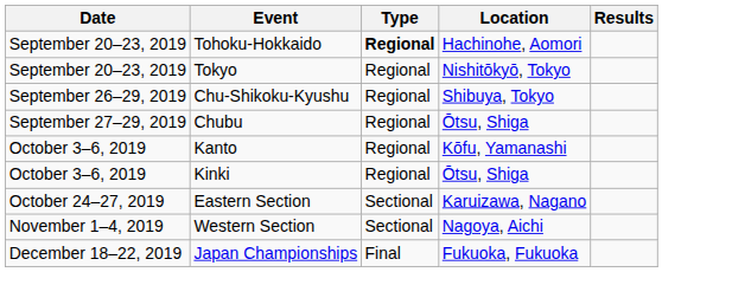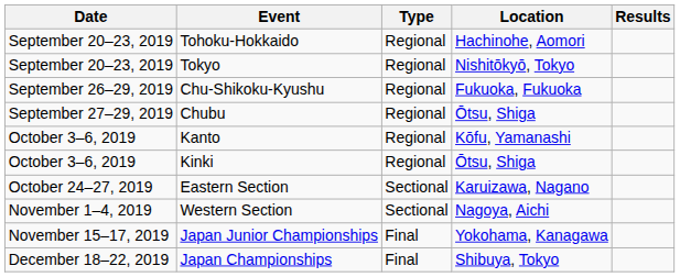Tohoku-Hokkaido | Type: bold -> normal
Chu-Shikoku-Kyushu | Location: Shibuya, Tokyo -> Fukuoka, Fukuoka
+ row: November 15–17, 2019 | Japan Junior Championships | Final | Yokohama, Kanagawa
Japan Championships | Location: Fukuoka, Fukuoka -> Shibuya, Tokyo
